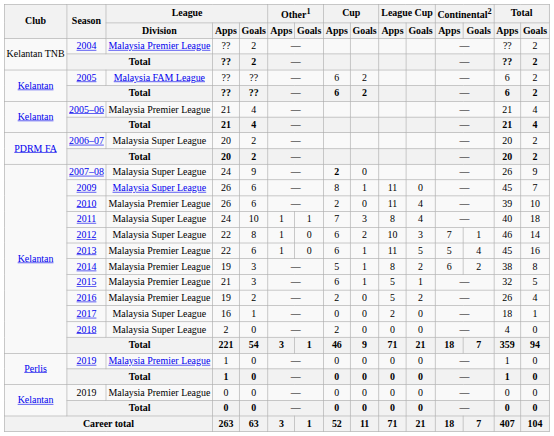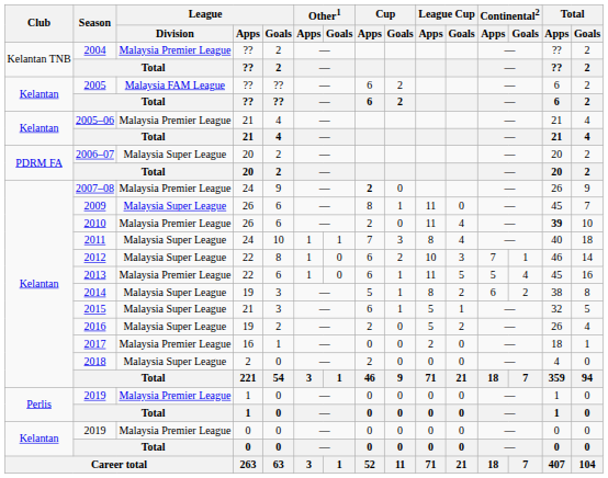2007–08 | League / Division: Malaysia Super League -> Malaysia Premier League
2010 | Total / Apps: normal -> bold
2014 | League / Division: Malaysia Premier League -> Malaysia Super League
2015 | League / Division: Malaysia Premier League -> Malaysia Super League
2016 | League / Division: Malaysia Premier League -> Malaysia Super League
2017 | League / Division: Malaysia Super League -> Malaysia Premier League
